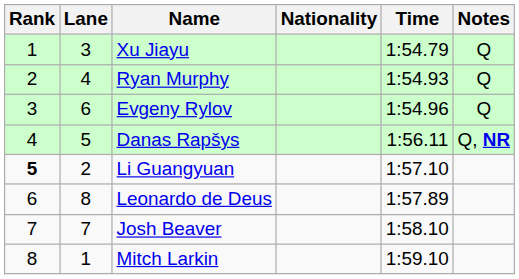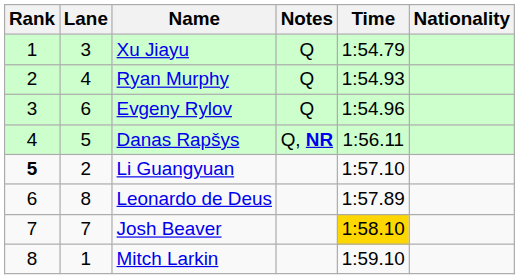columns swapped: Nationality <-> Notes
Josh Beaver | Time: no background -> gold background
